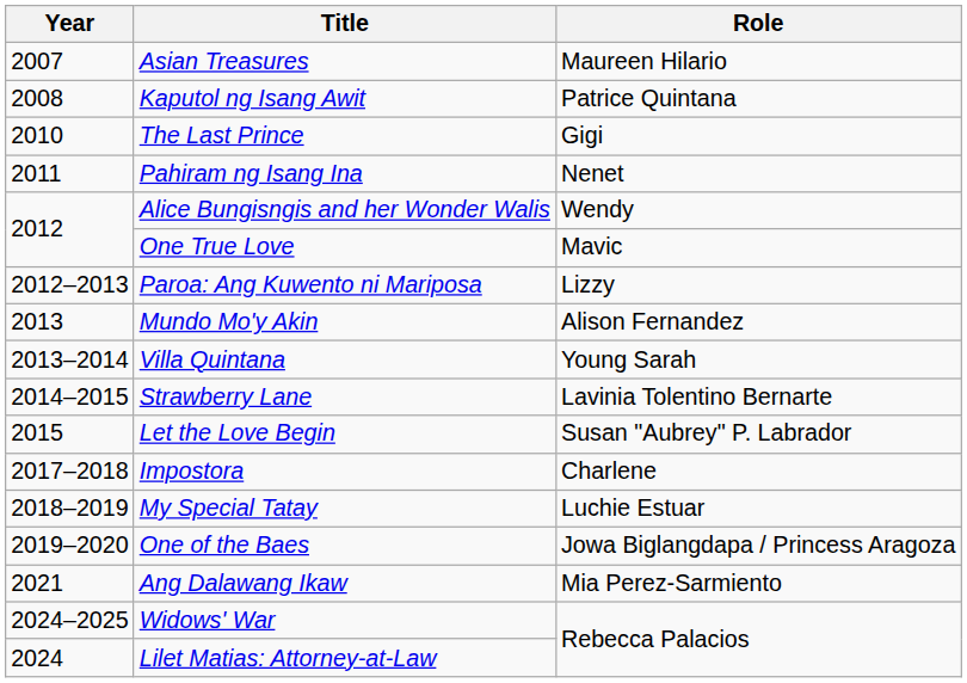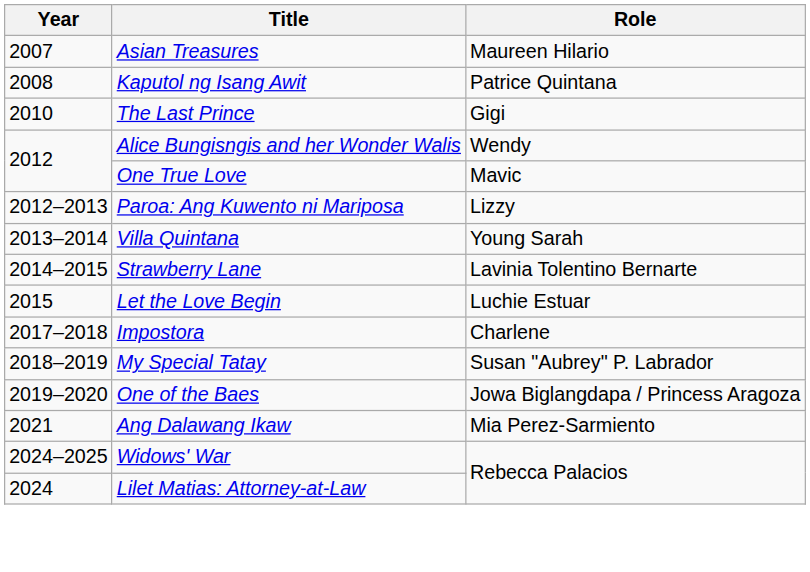- row: 2011 | Pahiram ng Isang Ina | Nenet
- row: 2013 | Mundo Mo'y Akin | Alison Fernandez
Let the Love Begin | Role: Susan "Aubrey" P. Labrador -> Luchie Estuar
My Special Tatay | Role: Luchie Estuar -> Susan "Aubrey" P. Labrador
